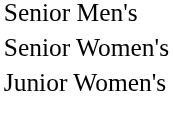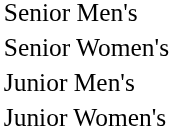+ row: Junior Men's
